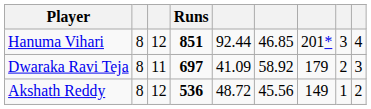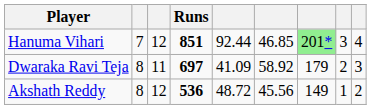Hanuma Vihari | column 2: 8 -> 7
Hanuma Vihari | column 7: no background -> lightgreen background
